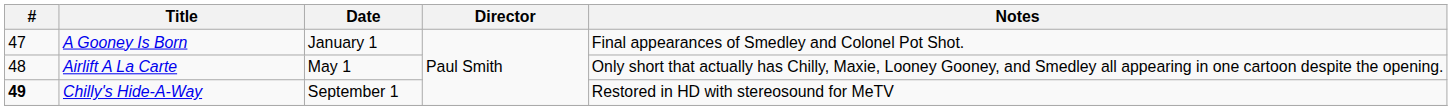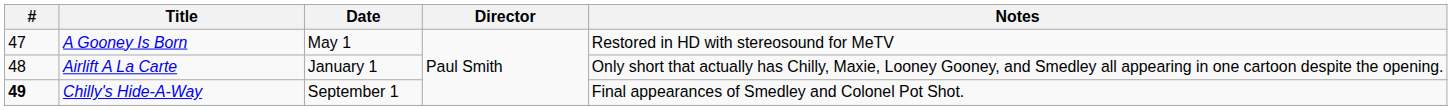A Gooney Is Born | Date: January 1 -> May 1
A Gooney Is Born | Notes: Final appearances of Smedley and Colonel Pot Shot. -> Restored in HD with stereosound for MeTV
Airlift A La Carte | Date: May 1 -> January 1
Chilly's Hide-A-Way | Notes: Restored in HD with stereosound for MeTV -> Final appearances of Smedley and Colonel Pot Shot.
